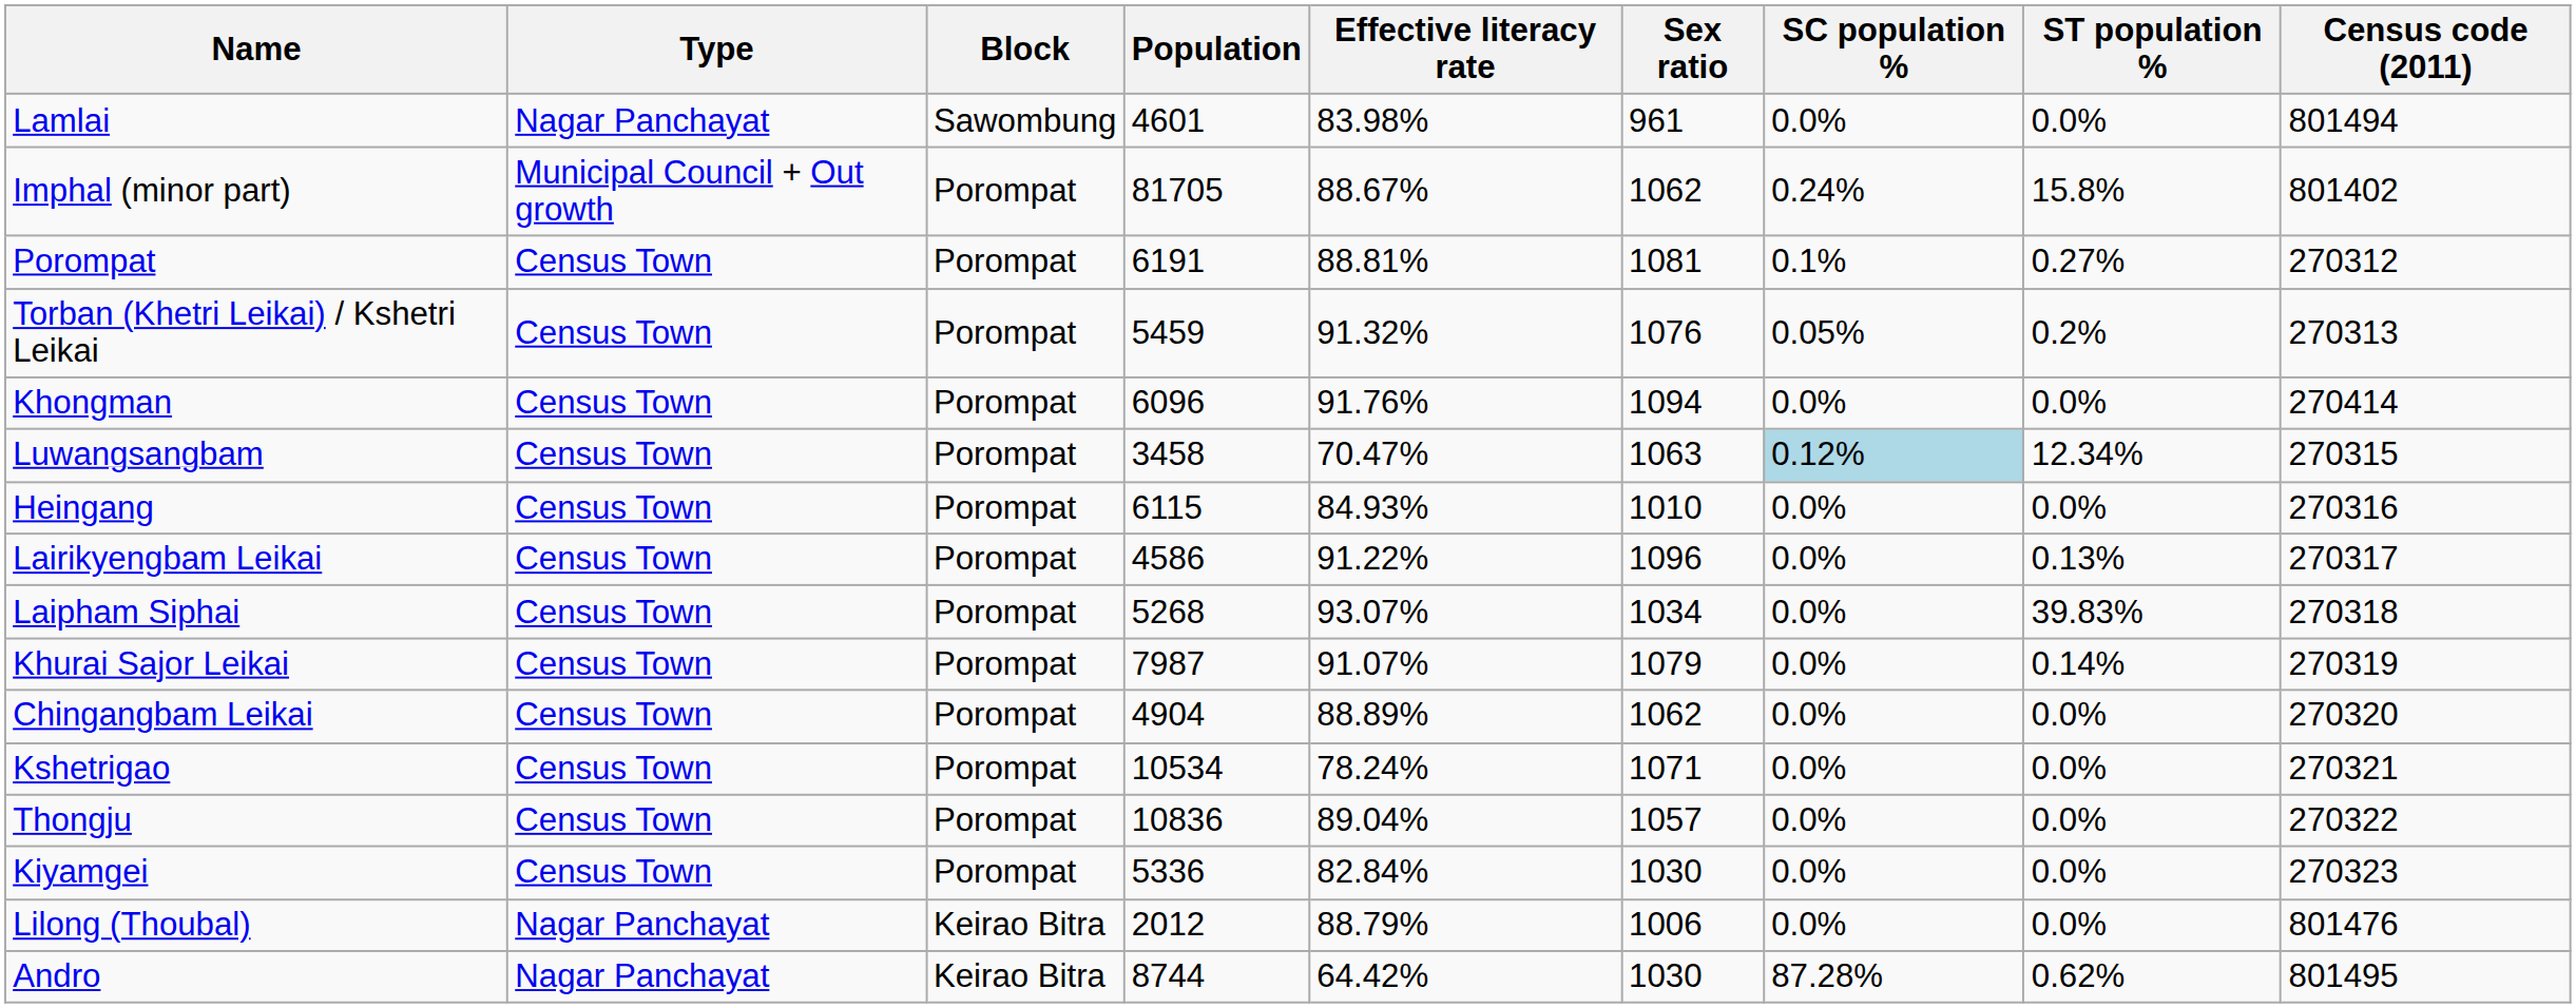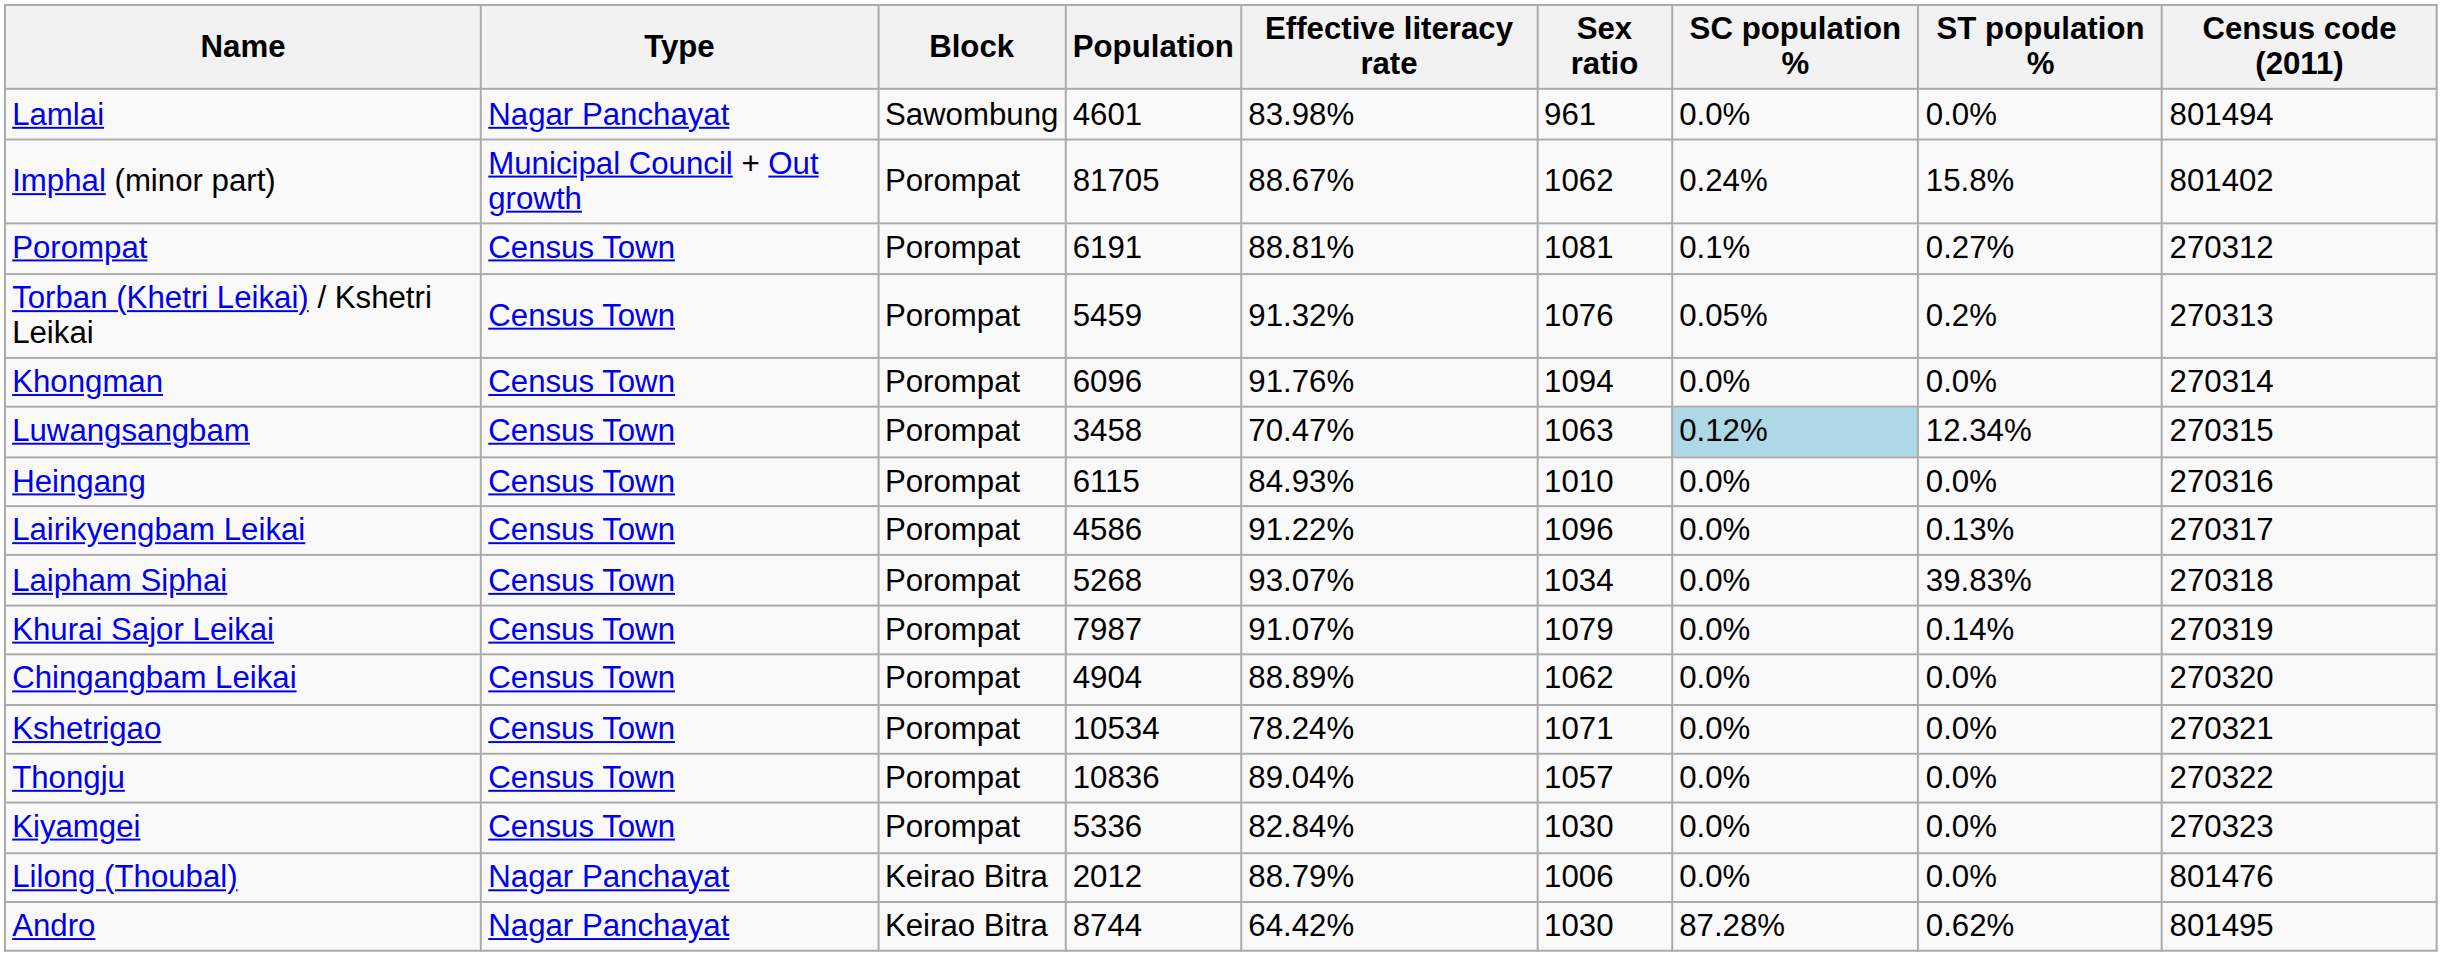Khongman | Census code (2011): 270414 -> 270314
